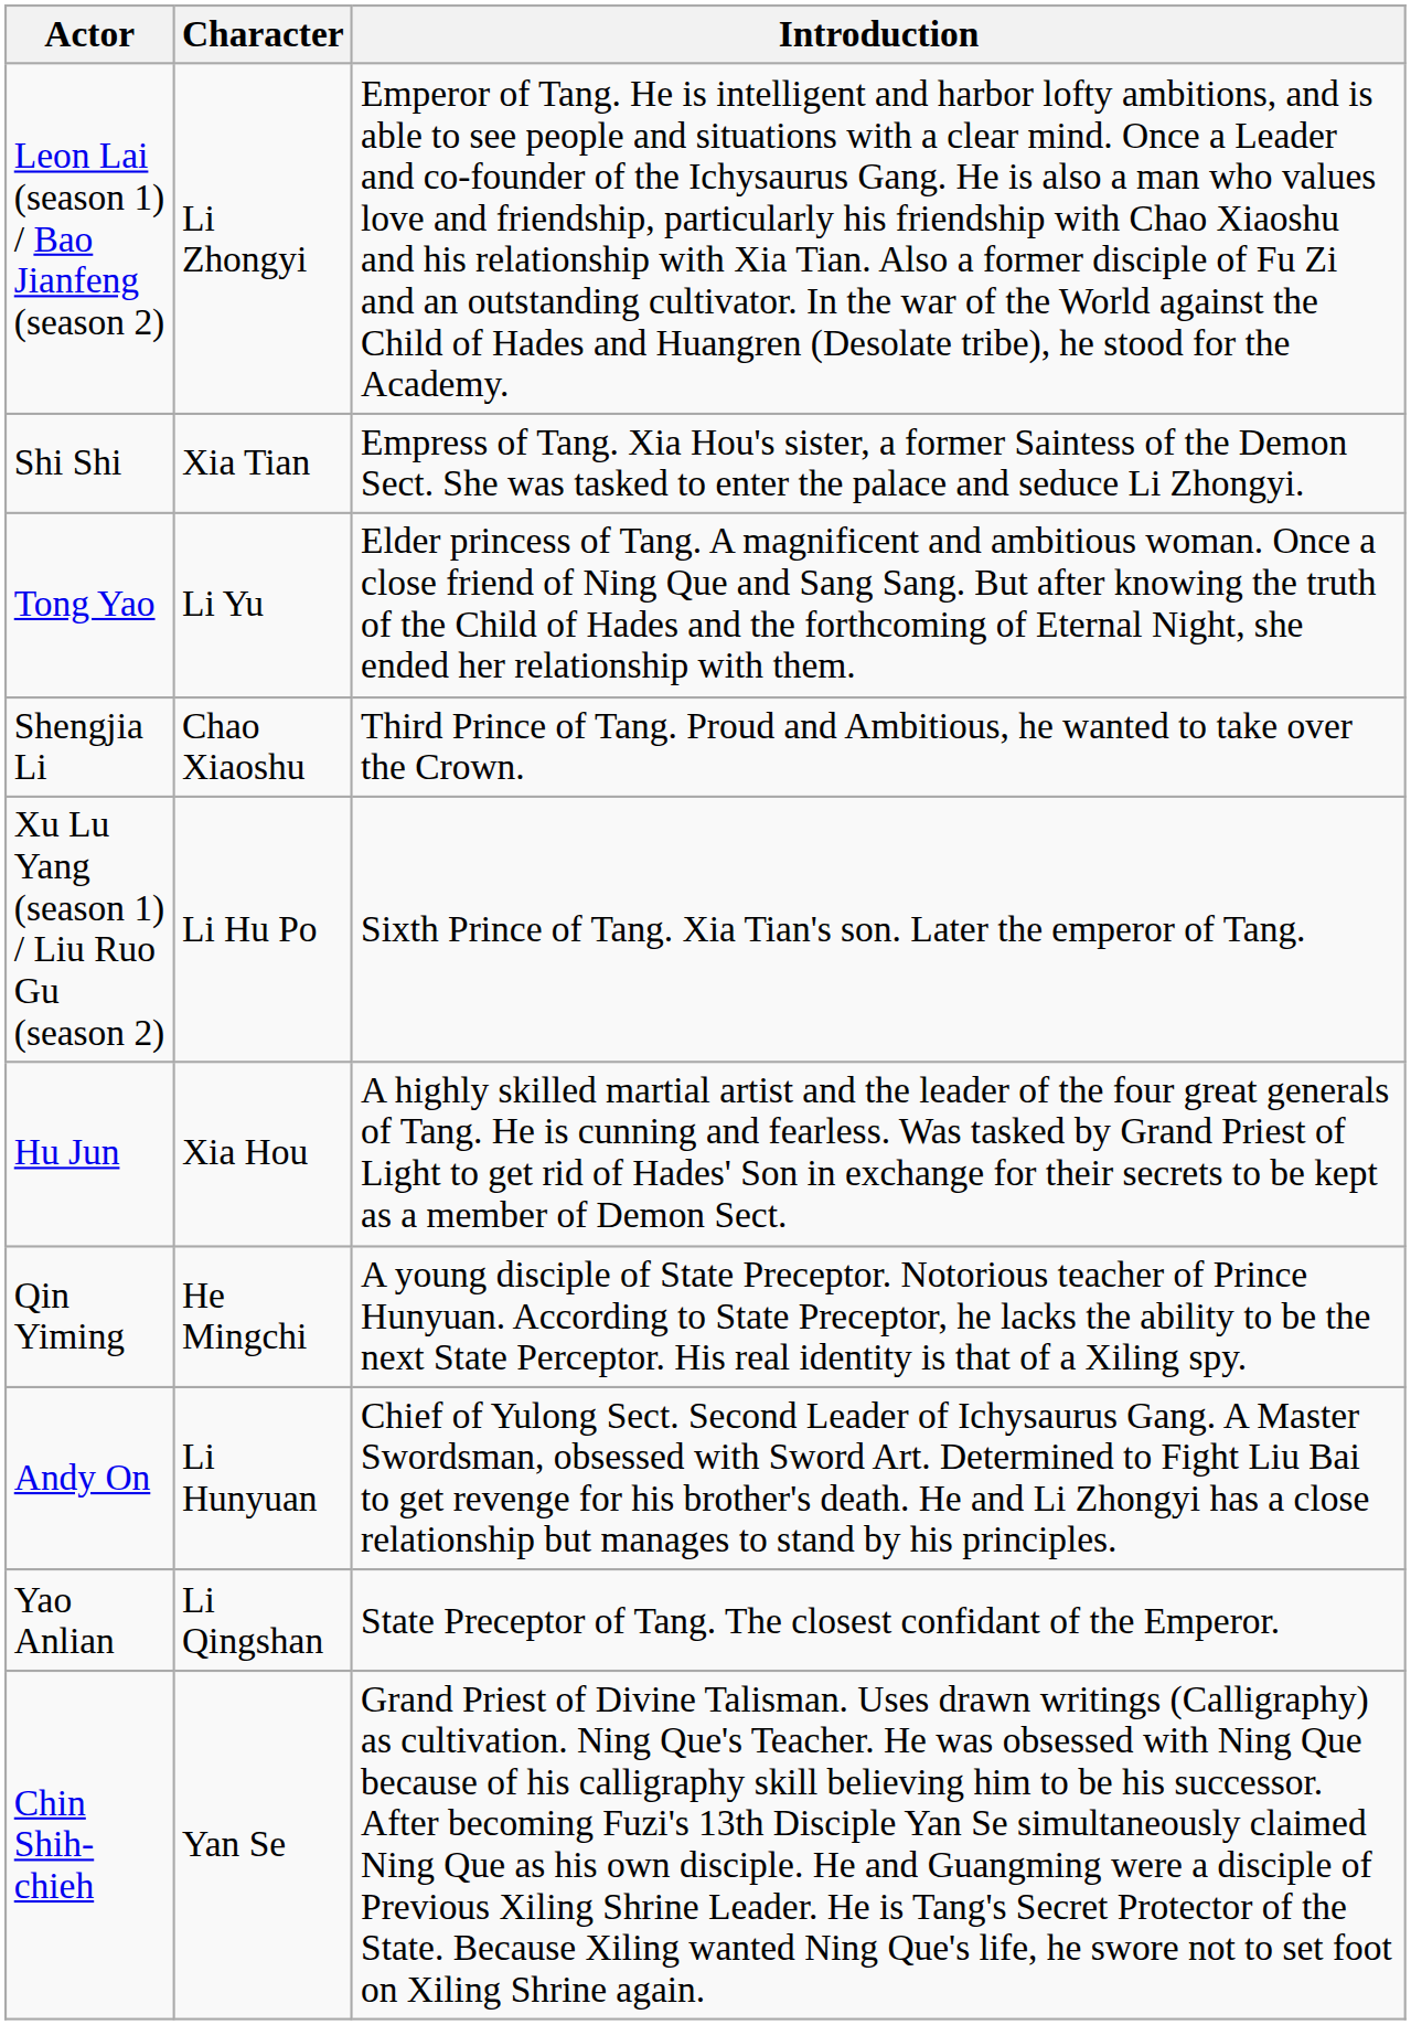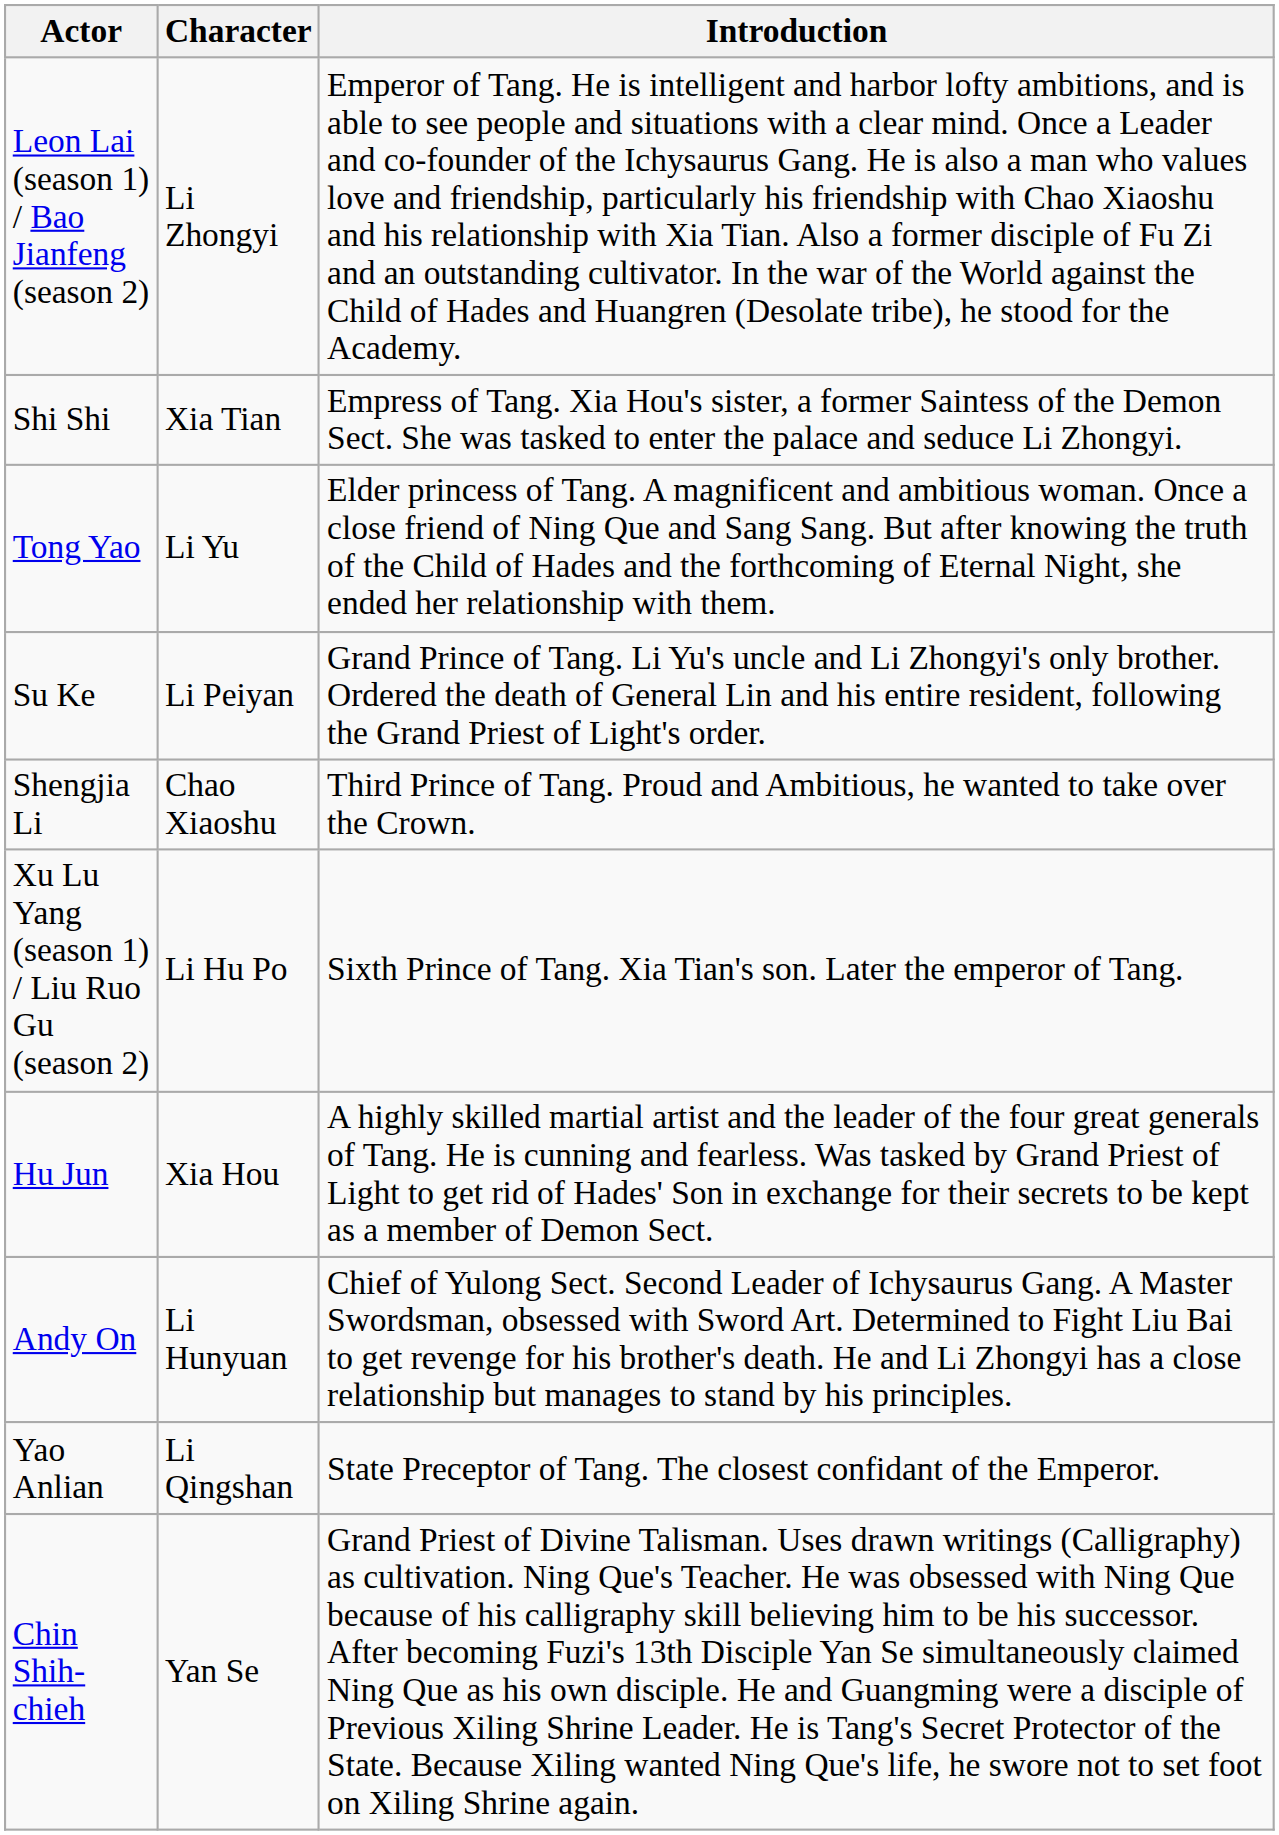+ row: Su Ke | Li Peiyan | Grand Prince of Tang. Li Yu's uncle and Li Zhongyi's only brother. Ordered the death of General Lin and his entire resident, following the Grand Priest of Light's order.
- row: Qin Yiming | He Mingchi | A young disciple of State Preceptor. Notorious teacher of Prince Hunyuan. According to State Preceptor, he lacks the ability to be the next State Perceptor. His real identity is that of a Xiling spy.
